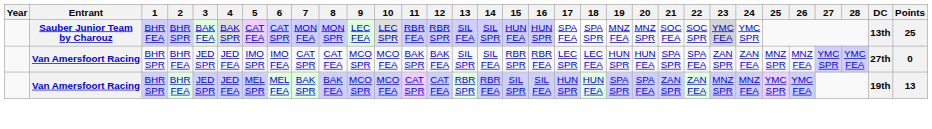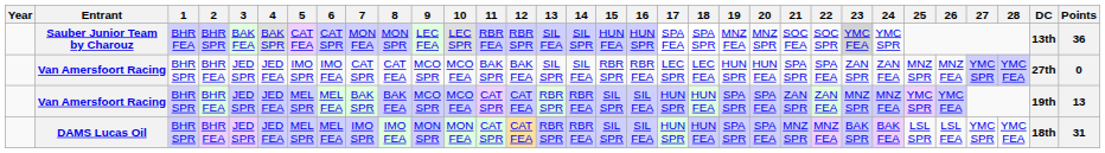Sauber Junior Team by Charouz | Points: 25 -> 36
+ row: DAMS Lucas Oil | BHR SPR | BHR FEA | JED SPR | JED FEA | MEL SPR | MEL FEA | IMO SPR | IMO FEA | MON SPR | MON FEA | CAT SPR | CAT FEA | RBR SPR | RBR FEA | SIL SPR | SIL FEA | HUN SPR | HUN FEA | SPA SPR | SPA FEA | MNZ SPR | MNZ FEA | BAK SPR | BAK FEA | LSL SPR | LSL FEA | YMC SPR | YMC FEA | 18th | 31
